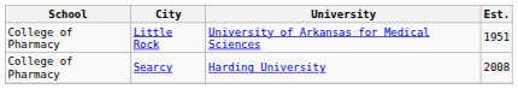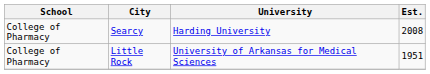rows swapped: Searcy <-> Little Rock
